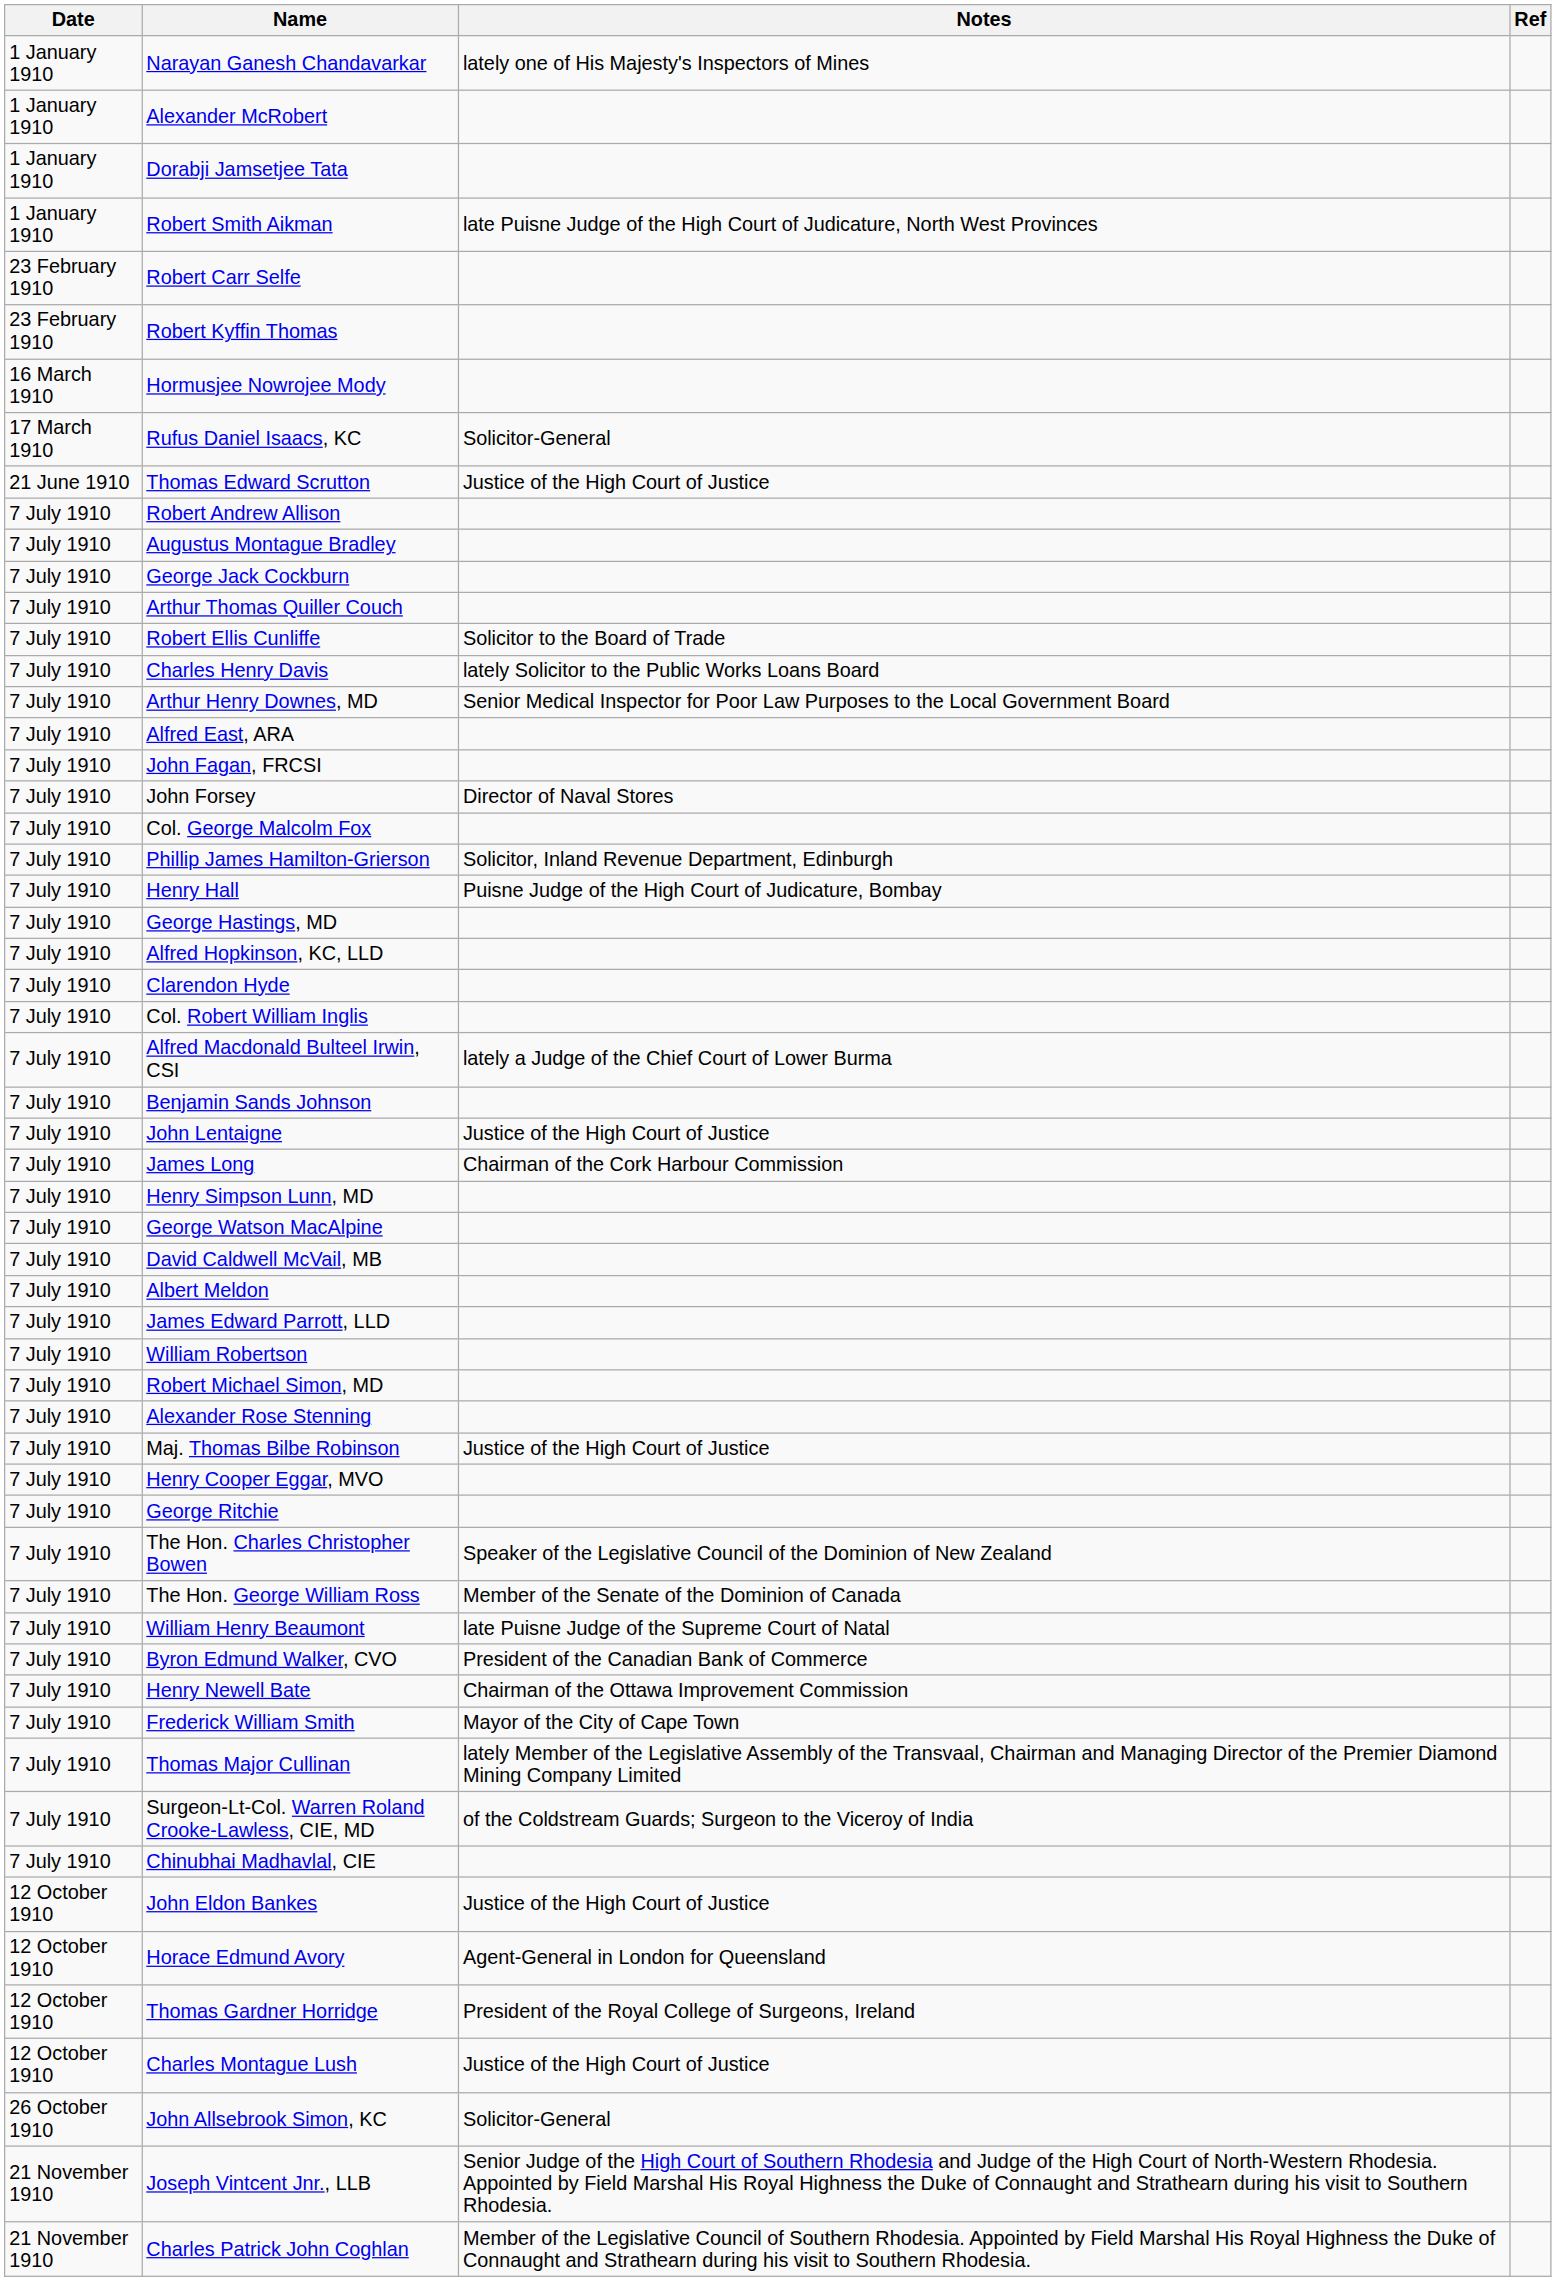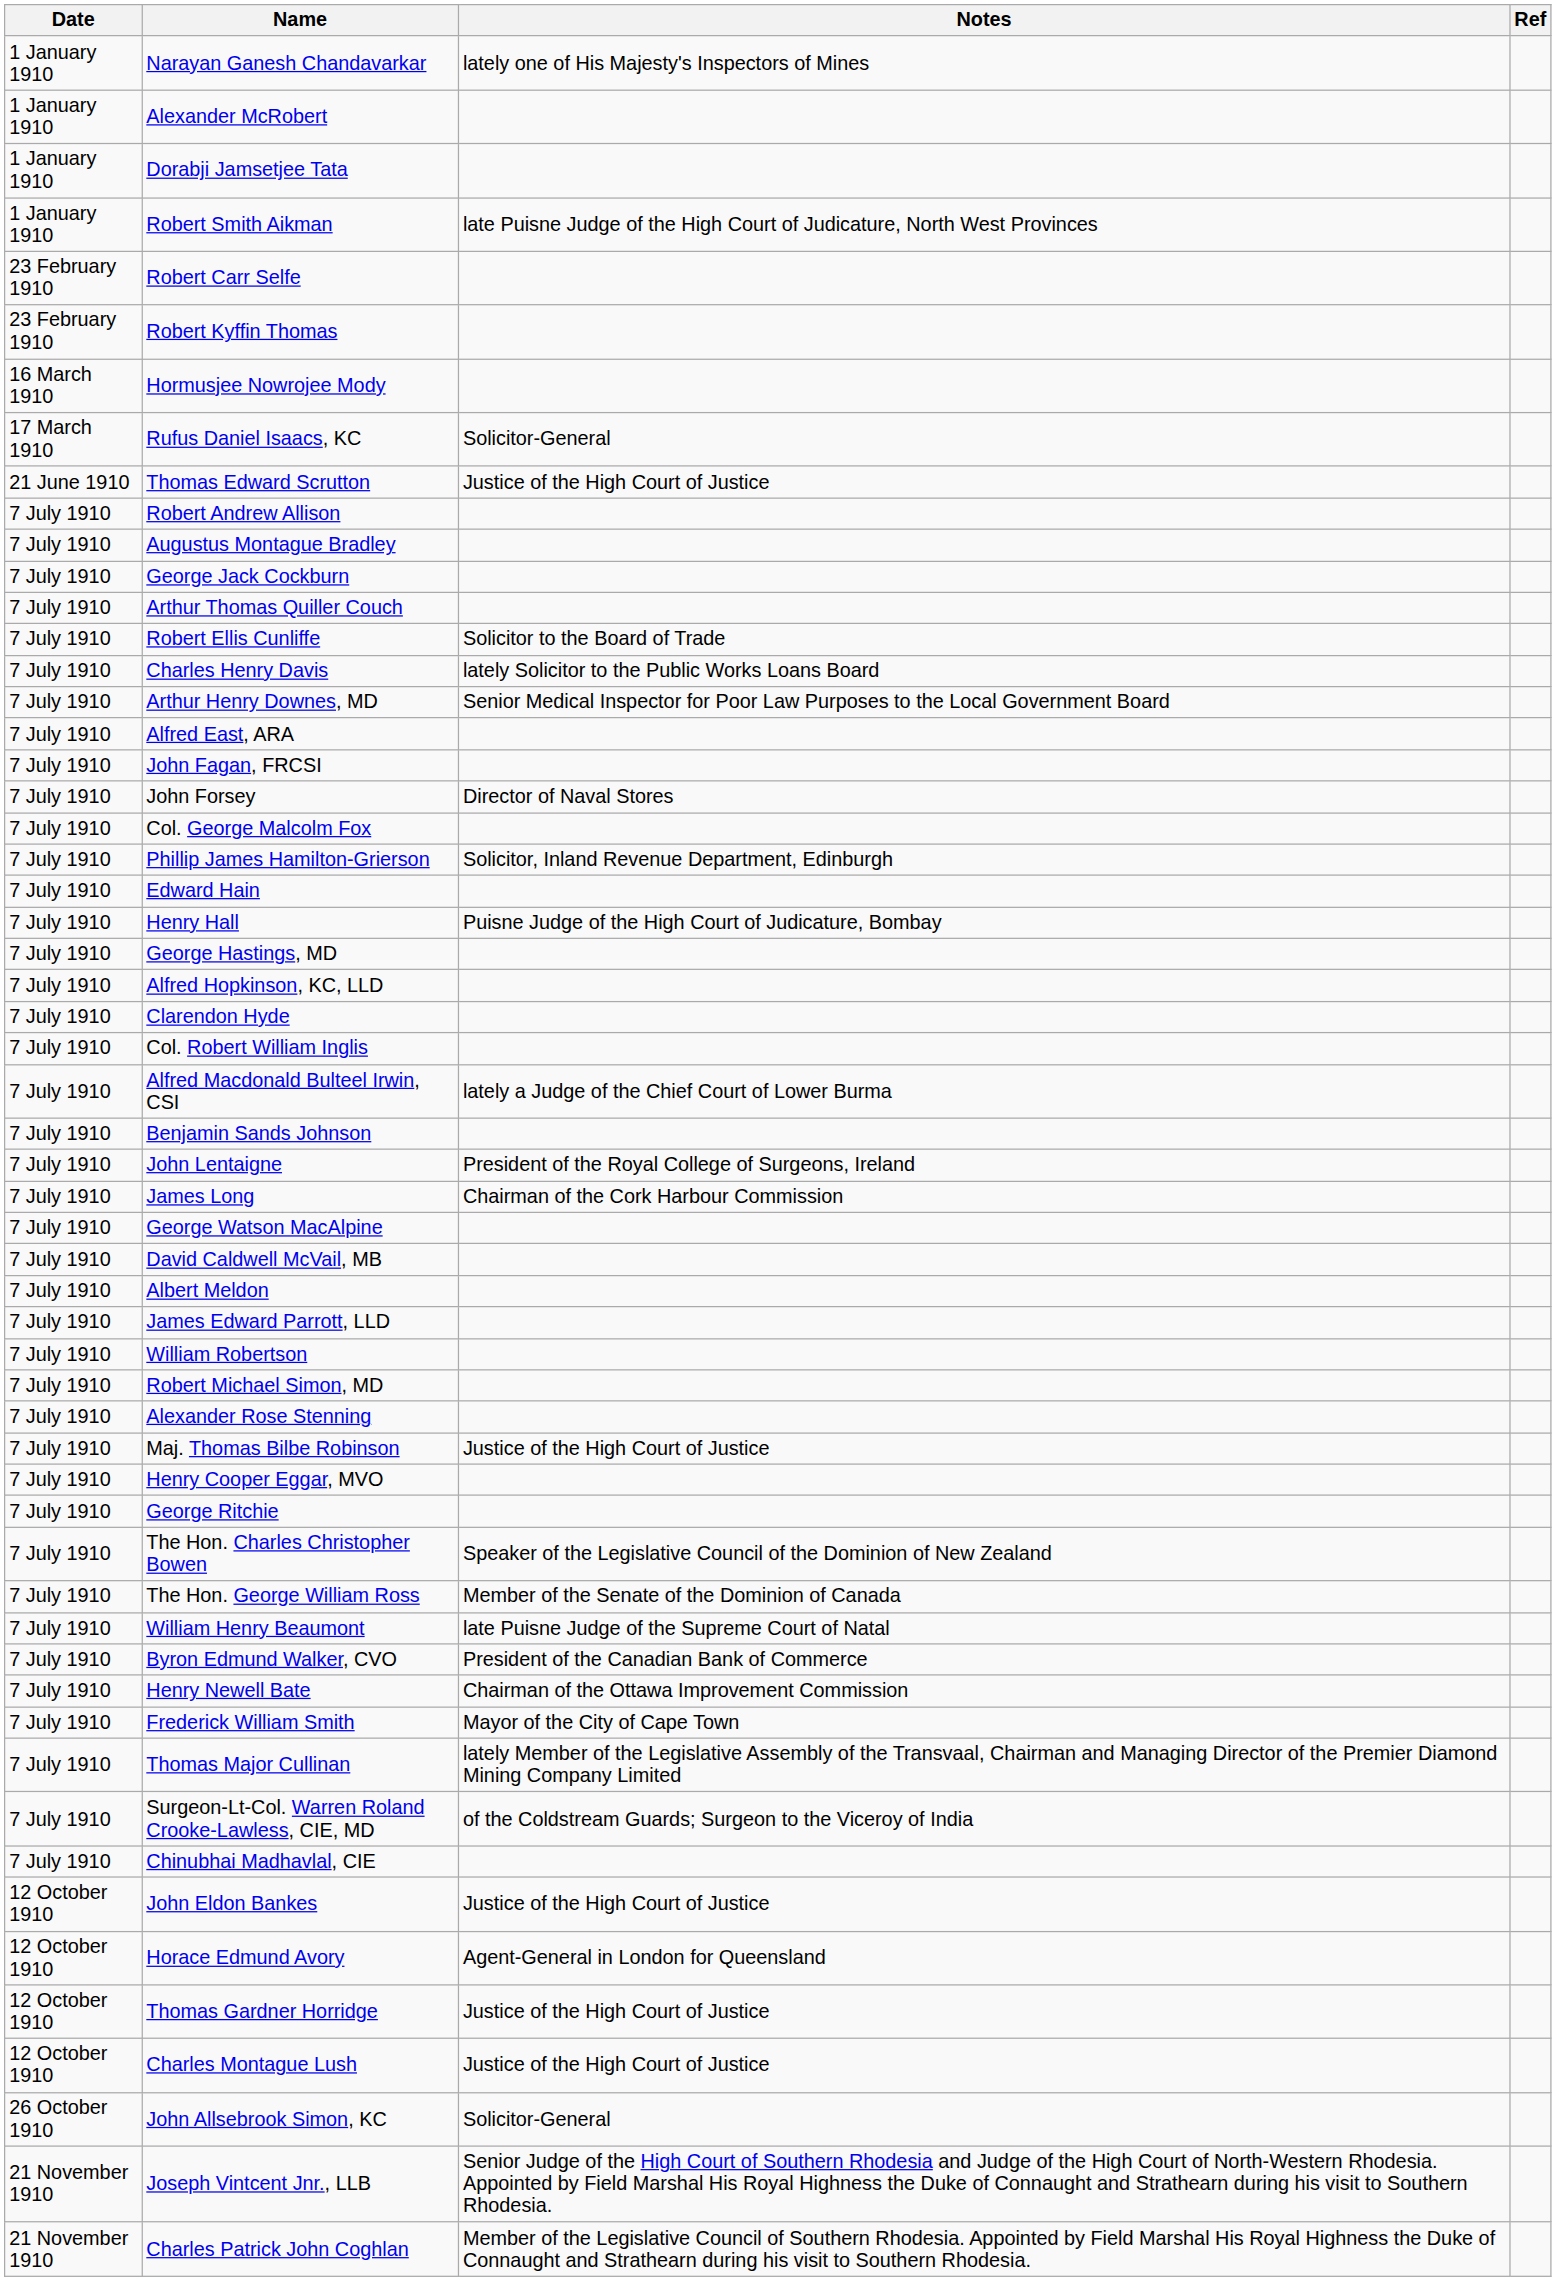+ row: 7 July 1910 | Edward Hain
John Lentaigne | Notes: Justice of the High Court of Justice -> President of the Royal College of Surgeons, Ireland
- row: 7 July 1910 | Henry Simpson Lunn, MD
Thomas Gardner Horridge | Notes: President of the Royal College of Surgeons, Ireland -> Justice of the High Court of Justice
